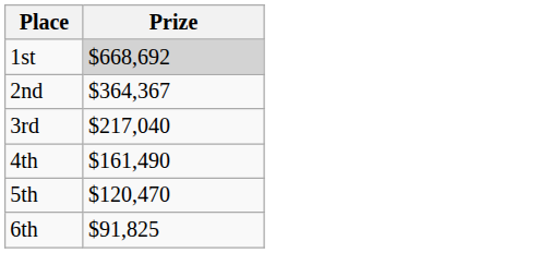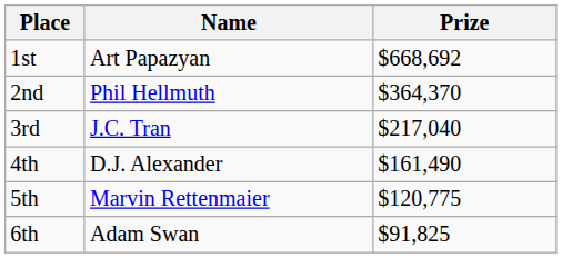+ column: Name | Art Papazyan | Phil Hellmuth | J.C. Tran | D.J. Alexander | Marvin Rettenmaier | Adam Swan
1st | Prize: lightgrey background -> no background
2nd | Prize: $364,367 -> $364,370
5th | Prize: $120,470 -> $120,775
